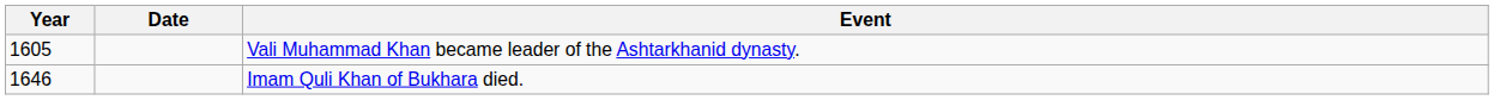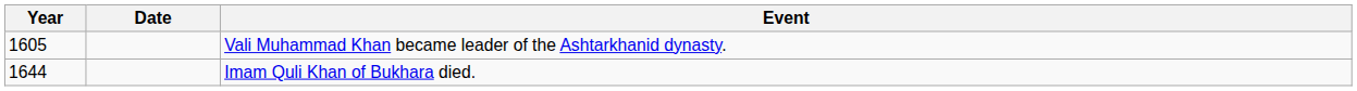Imam Quli Khan of Bukhara died. | Year: 1646 -> 1644
